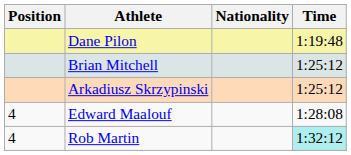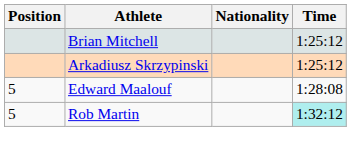- row: Dane Pilon | 1:19:48
Edward Maalouf | Position: 4 -> 5
Rob Martin | Position: 4 -> 5
